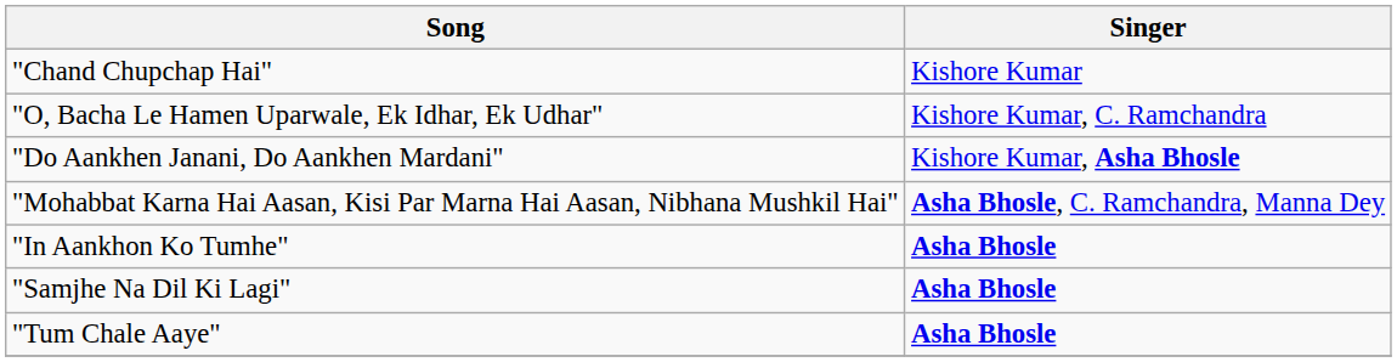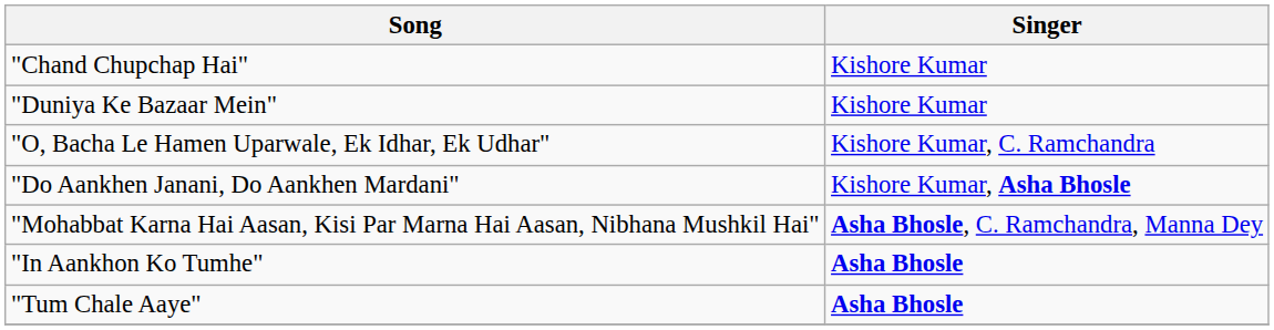+ row: "Duniya Ke Bazaar Mein" | Kishore Kumar
- row: "Samjhe Na Dil Ki Lagi" | Asha Bhosle
